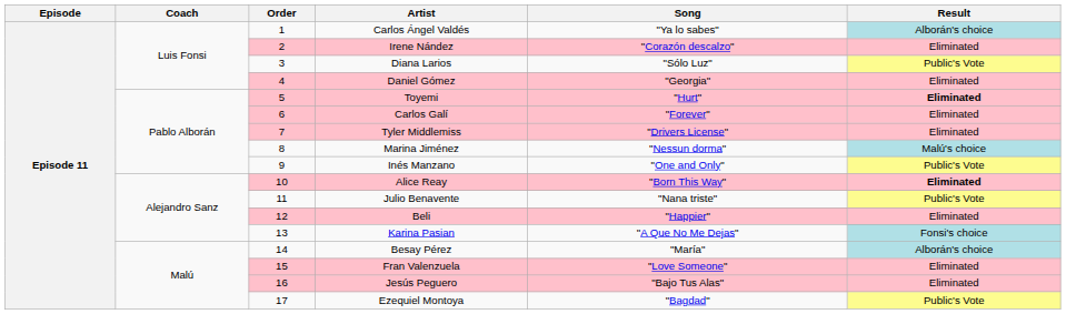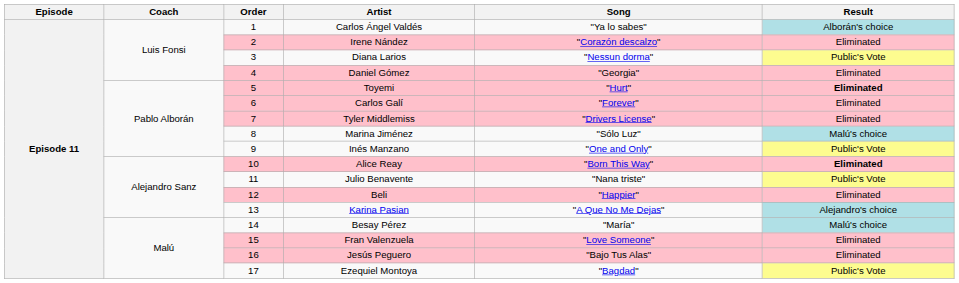Diana Larios | Song: "Sólo Luz" -> "Nessun dorma"
Marina Jiménez | Song: "Nessun dorma" -> "Sólo Luz"
Karina Pasian | Result: Fonsi's choice -> Alejandro's choice
Besay Pérez | Result: Alborán's choice -> Malú's choice
